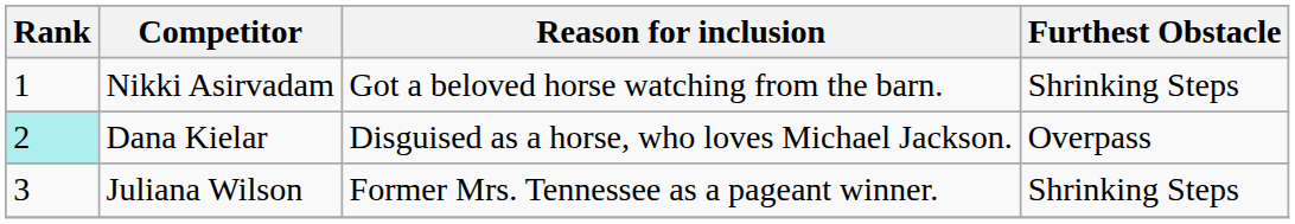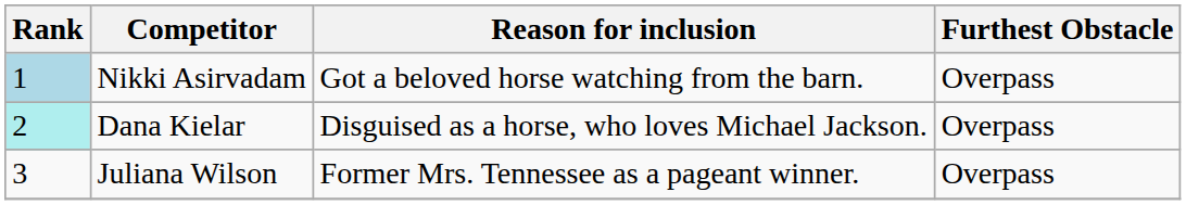Nikki Asirvadam | Rank: no background -> lightblue background
Nikki Asirvadam | Furthest Obstacle: Shrinking Steps -> Overpass
Juliana Wilson | Furthest Obstacle: Shrinking Steps -> Overpass
